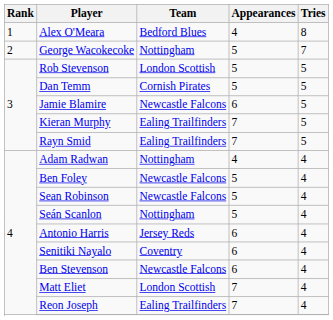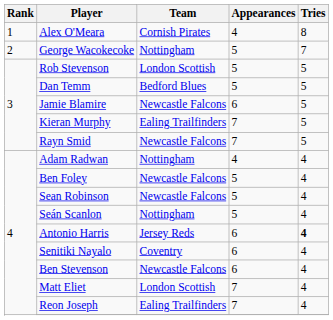Alex O'Meara | Team: Bedford Blues -> Cornish Pirates
Dan Temm | Team: Cornish Pirates -> Bedford Blues
Rayn Smid | Team: Ealing Trailfinders -> Newcastle Falcons
Antonio Harris | Tries: normal -> bold
